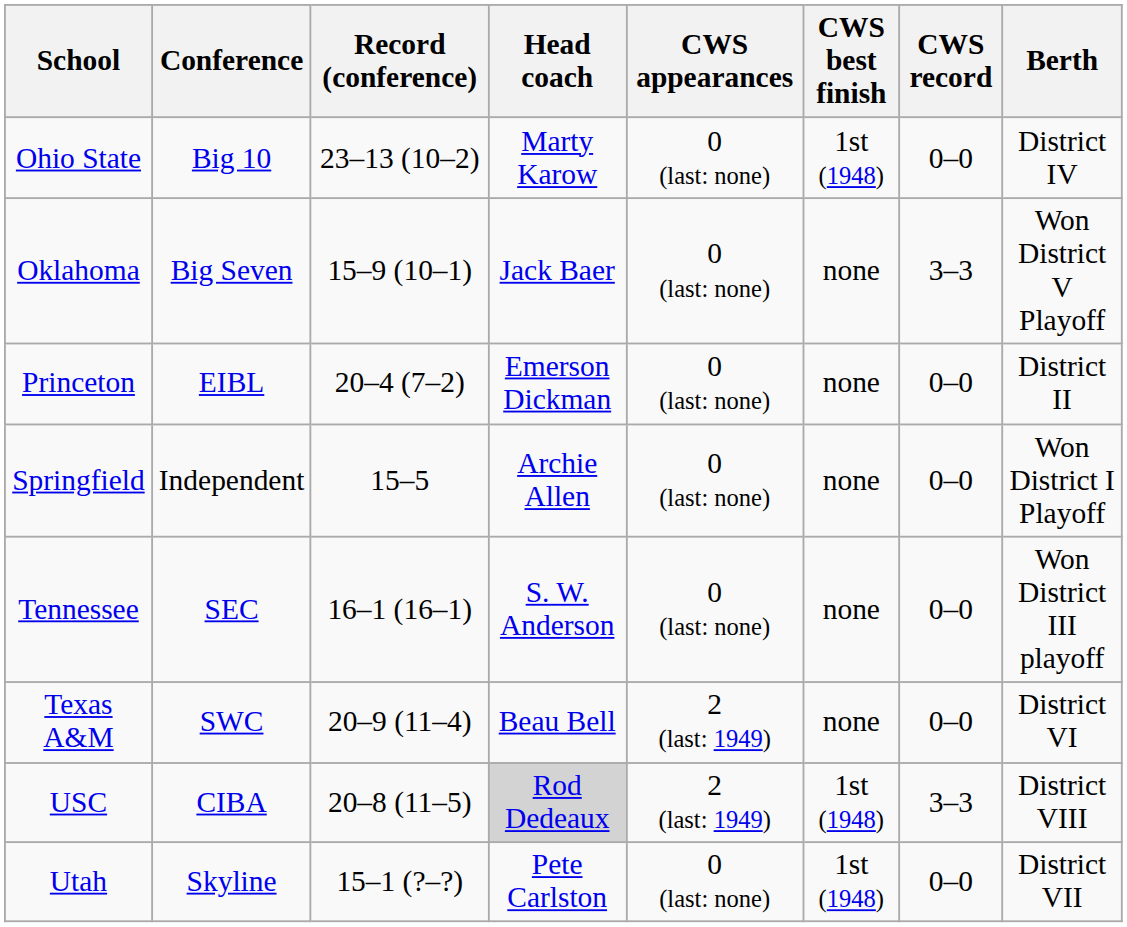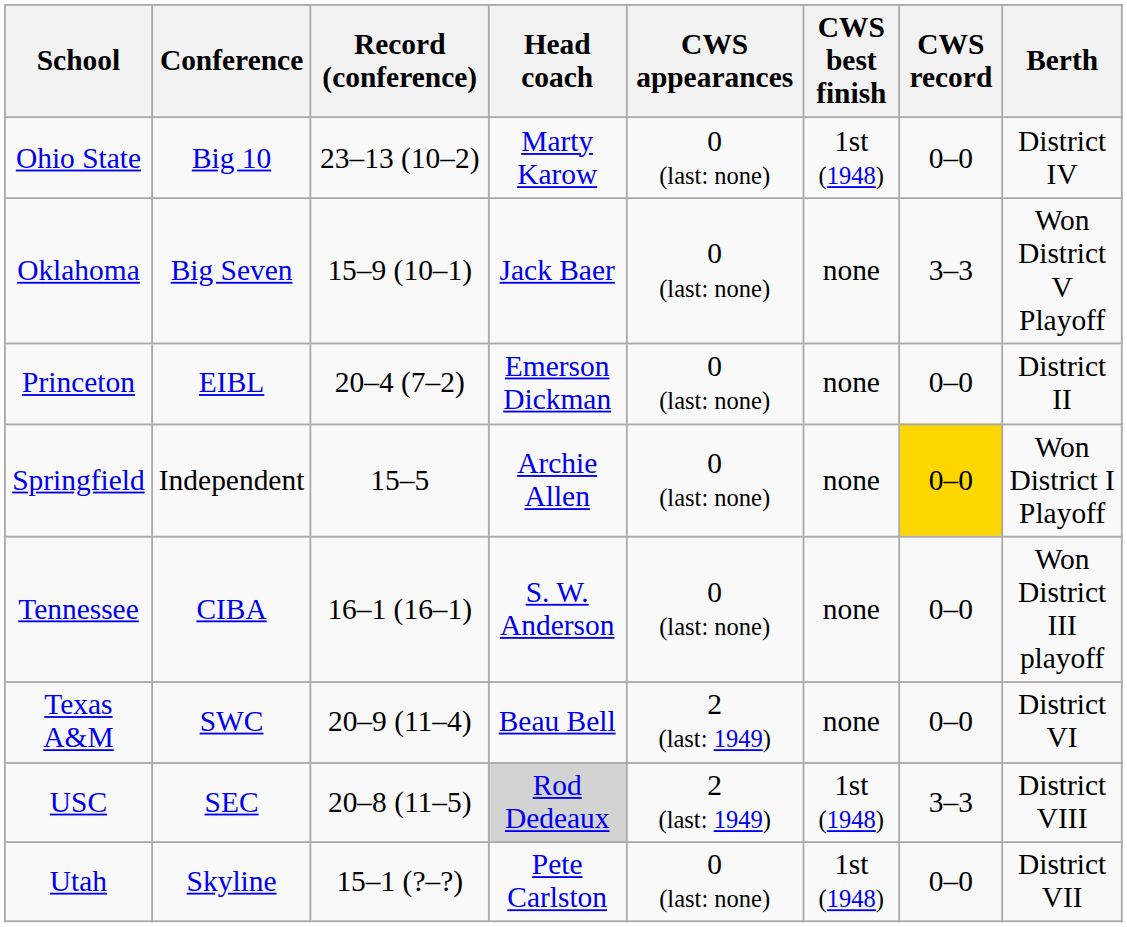Springfield | CWS record: no background -> gold background
Tennessee | Conference: SEC -> CIBA
USC | Conference: CIBA -> SEC
